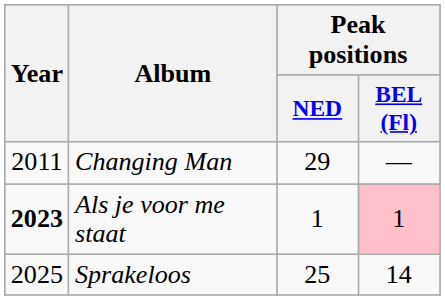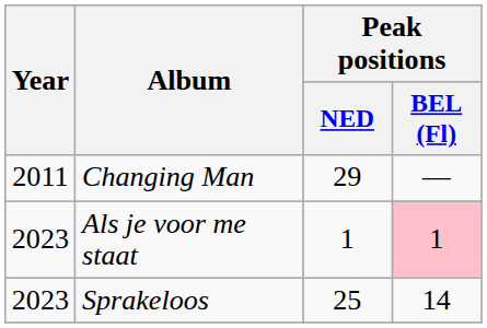Als je voor me staat | Year: bold -> normal
Sprakeloos | Year: 2025 -> 2023
